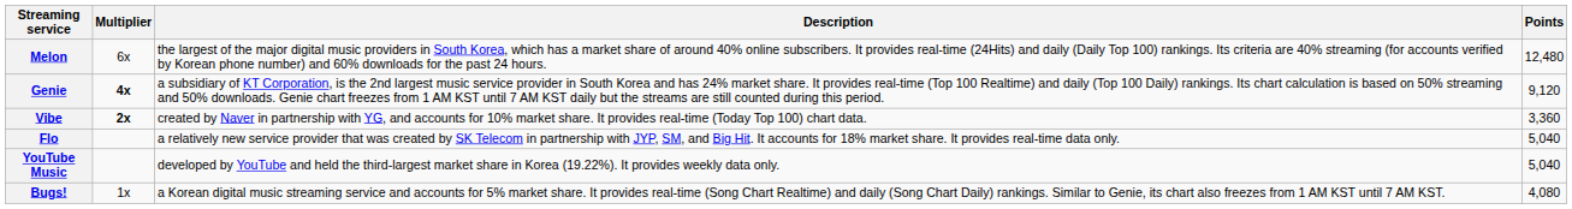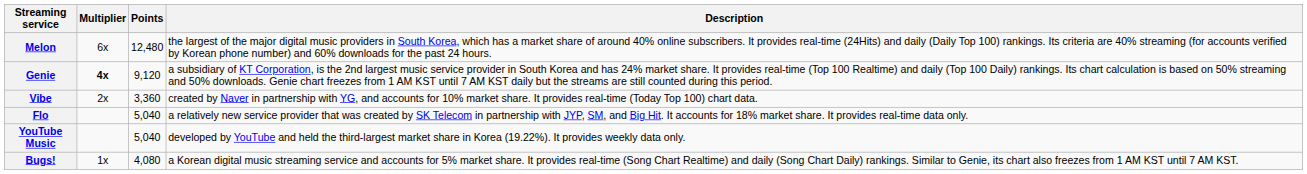columns swapped: Points <-> Description
Vibe | Multiplier: bold -> normal
